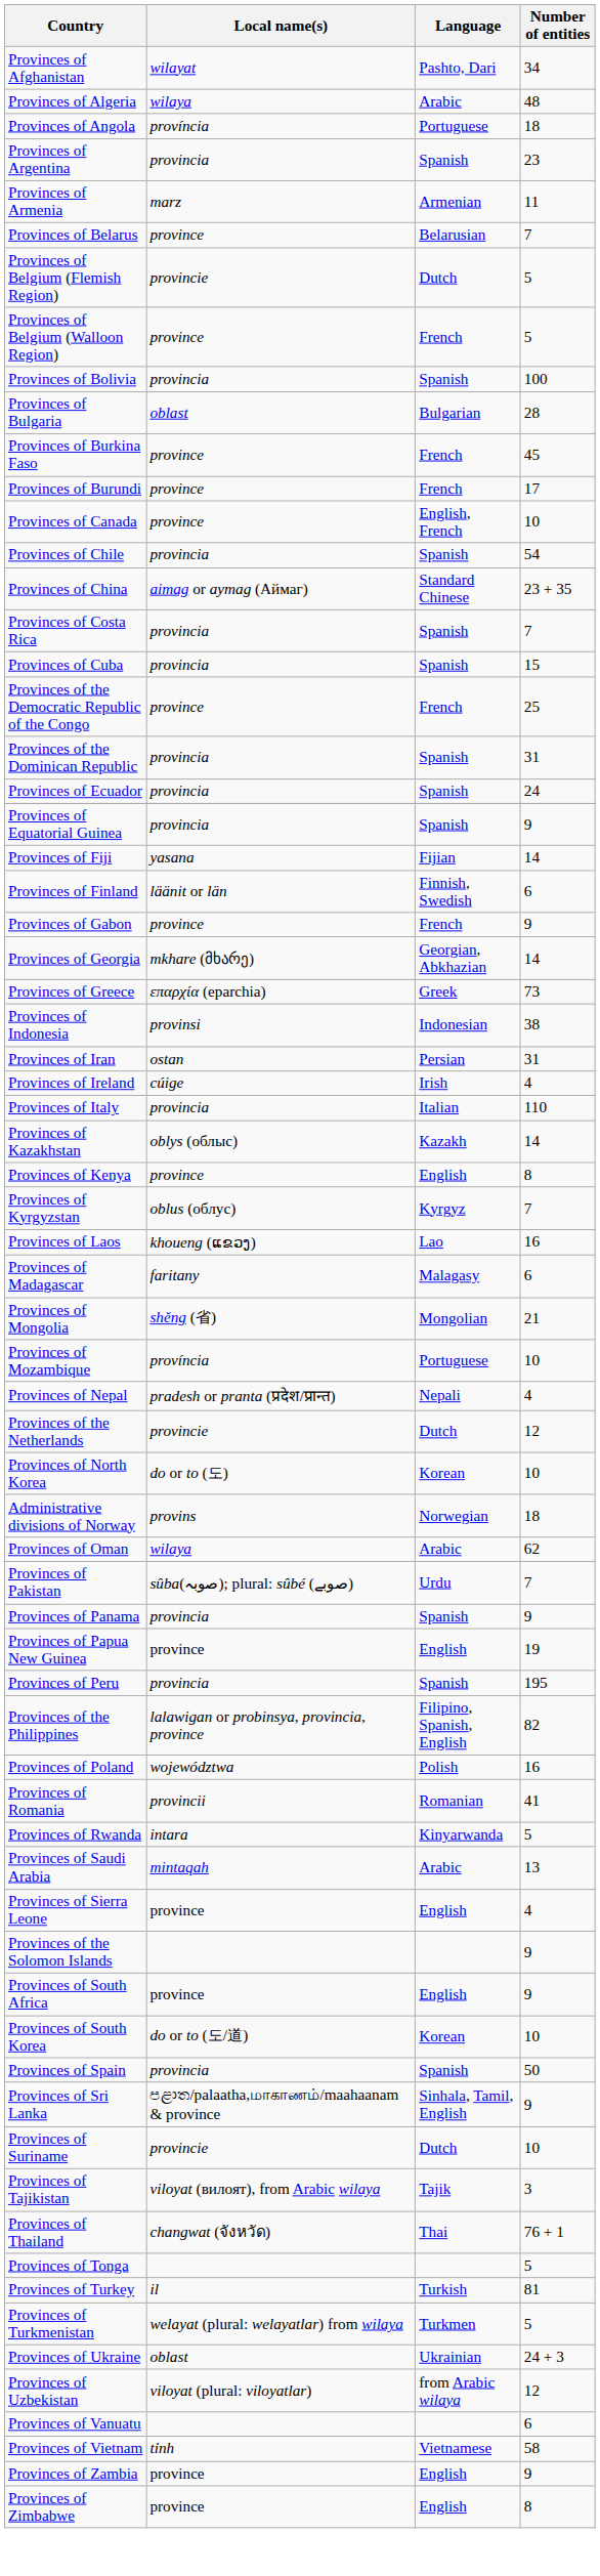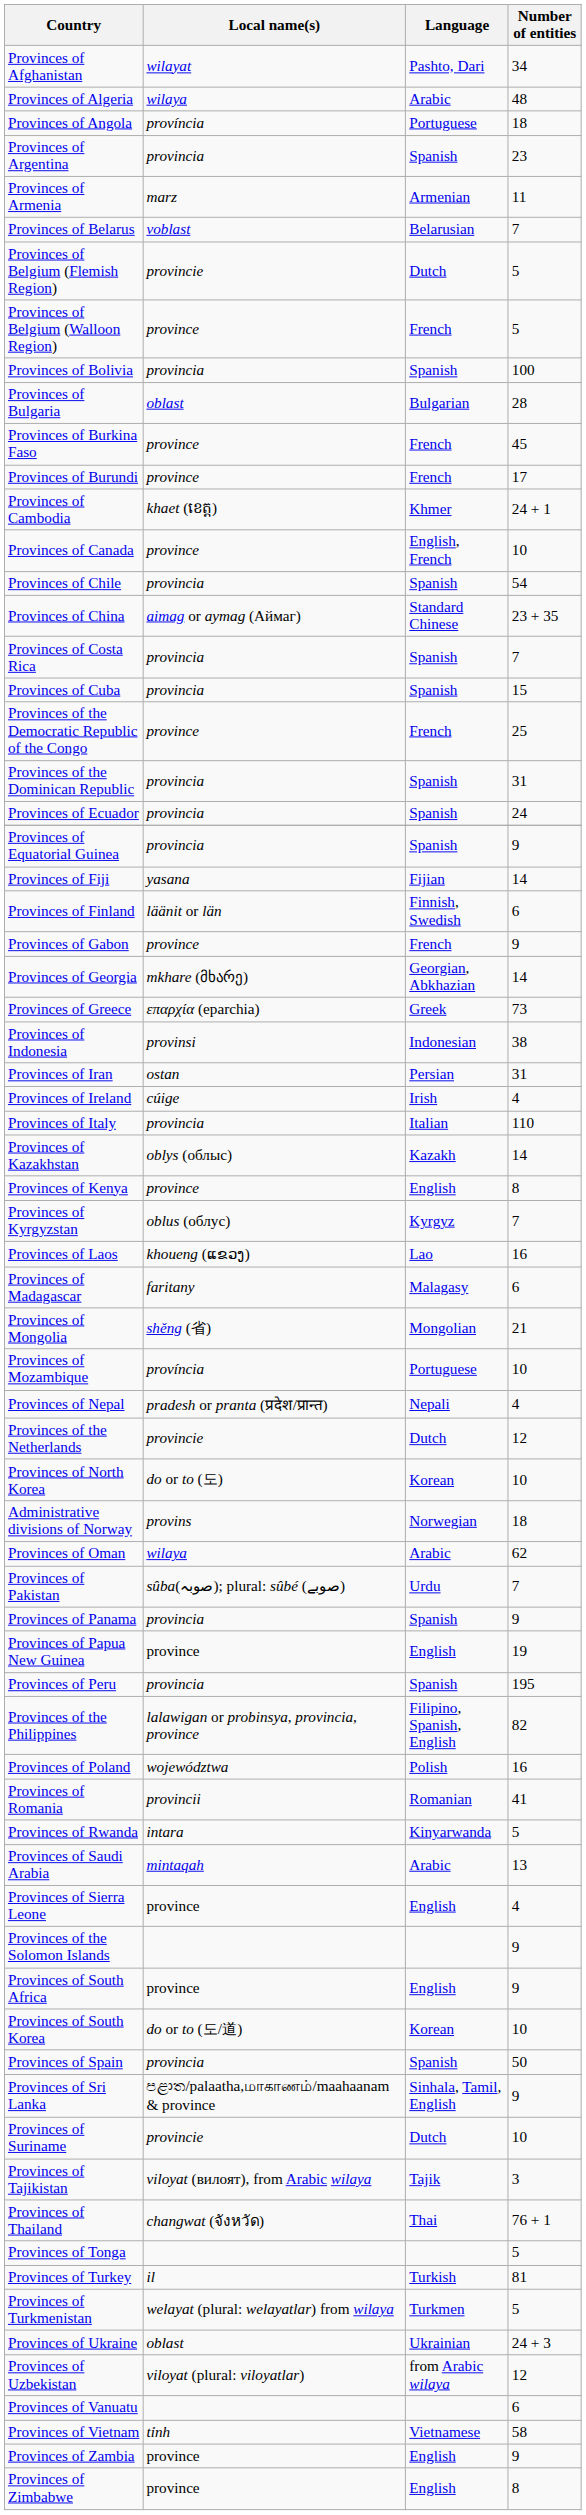Provinces of Belarus | Local name(s): province -> voblast
+ row: Provinces of Cambodia | khaet (ខេត្ត) | Khmer | 24 + 1
